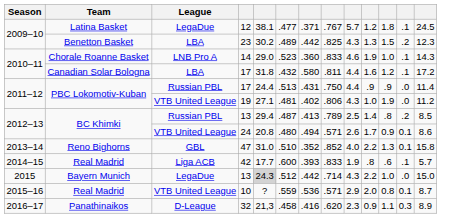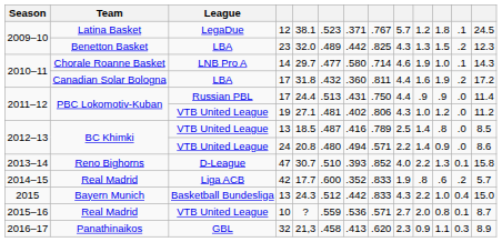12 | column 6: .477 -> .523
23 | column 5: 30.2 -> 32.0
14 | column 5: 29.0 -> 29.7
14 | column 6: .523 -> .477
14 | column 7: .360 -> .580
14 | column 8: .833 -> .714
Canadian Solar Bologna / 17 | column 7: .580 -> .360
Canadian Solar Bologna / 17 | column 11: 1.2 -> 1.9
Canadian Solar Bologna / 17 | column 12: .1 -> .2
19 | column 11: 1.9 -> 1.2
BC Khimki / 13 | League: Russian PBL -> VTB United League
BC Khimki / 13 | column 5: 29.4 -> 18.5
BC Khimki / 13 | column 7: .413 -> .416
BC Khimki / 13 | column 12: .2 -> .0
24 | column 9: 2.6 -> 2.2
24 | column 10: 1.7 -> 1.4
24 | column 12: 0.1 -> .0
47 | League: GBL -> D-League
47 | column 5: 31.0 -> 30.7
47 | column 7: .352 -> .393
42 | column 7: .393 -> .352
42 | column 12: .1 -> .2
Bayern Munich / 13 | League: LegaDue -> Basketball Bundesliga
Bayern Munich / 13 | column 5: lightgrey background -> no background
Bayern Munich / 13 | column 8: .714 -> .833
Bayern Munich / 13 | column 12: .0 -> 0.4
10 | column 9: 2.9 -> 2.7
32 | League: D-League -> GBL
32 | column 7: .416 -> .413
